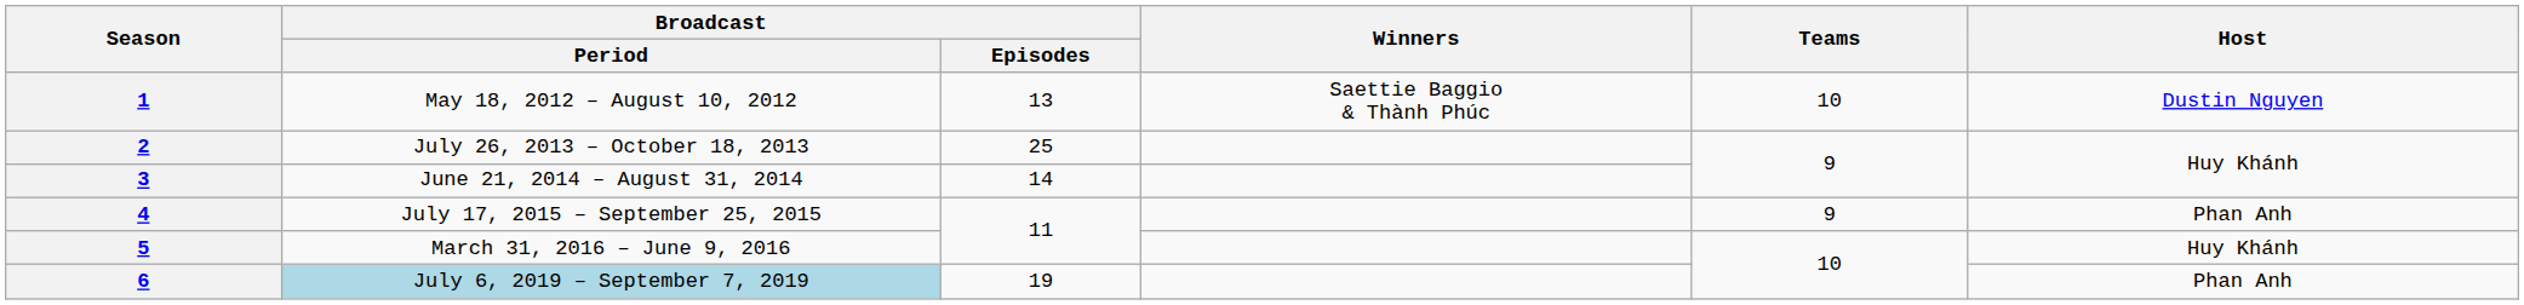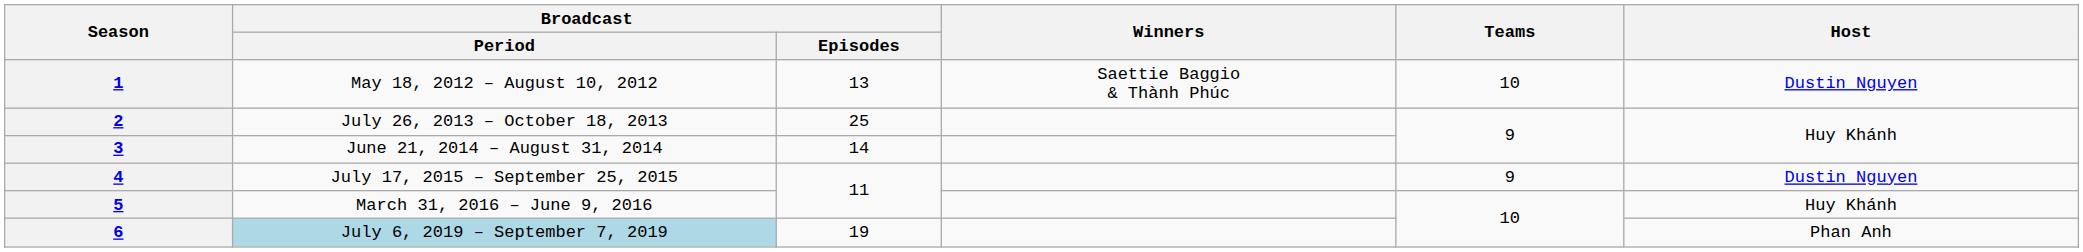4 | Host: Phan Anh -> Dustin Nguyen
